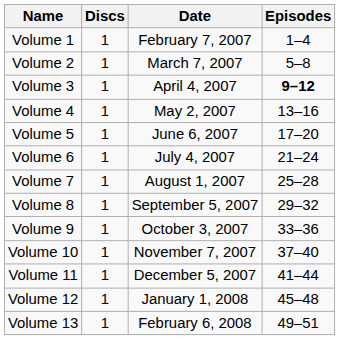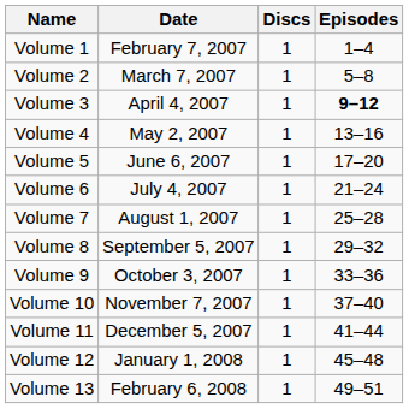columns swapped: Date <-> Discs
